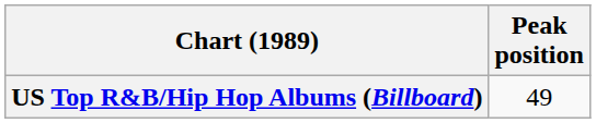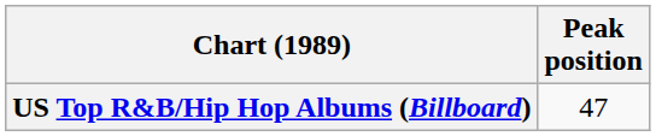US Top R&B/Hip Hop Albums (Billboard) | Peak position: 49 -> 47
